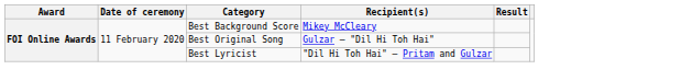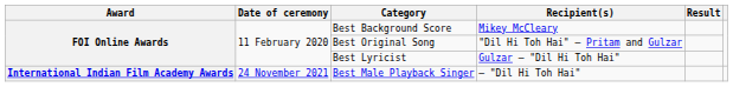Best Original Song | Recipient(s): Gulzar – "Dil Hi Toh Hai" -> "Dil Hi Toh Hai" – Pritam and Gulzar
Best Lyricist | Recipient(s): "Dil Hi Toh Hai" – Pritam and Gulzar -> Gulzar – "Dil Hi Toh Hai"
+ row: International Indian Film Academy Awards | 24 November 2021 | Best Male Playback Singer | – "Dil Hi Toh Hai"
